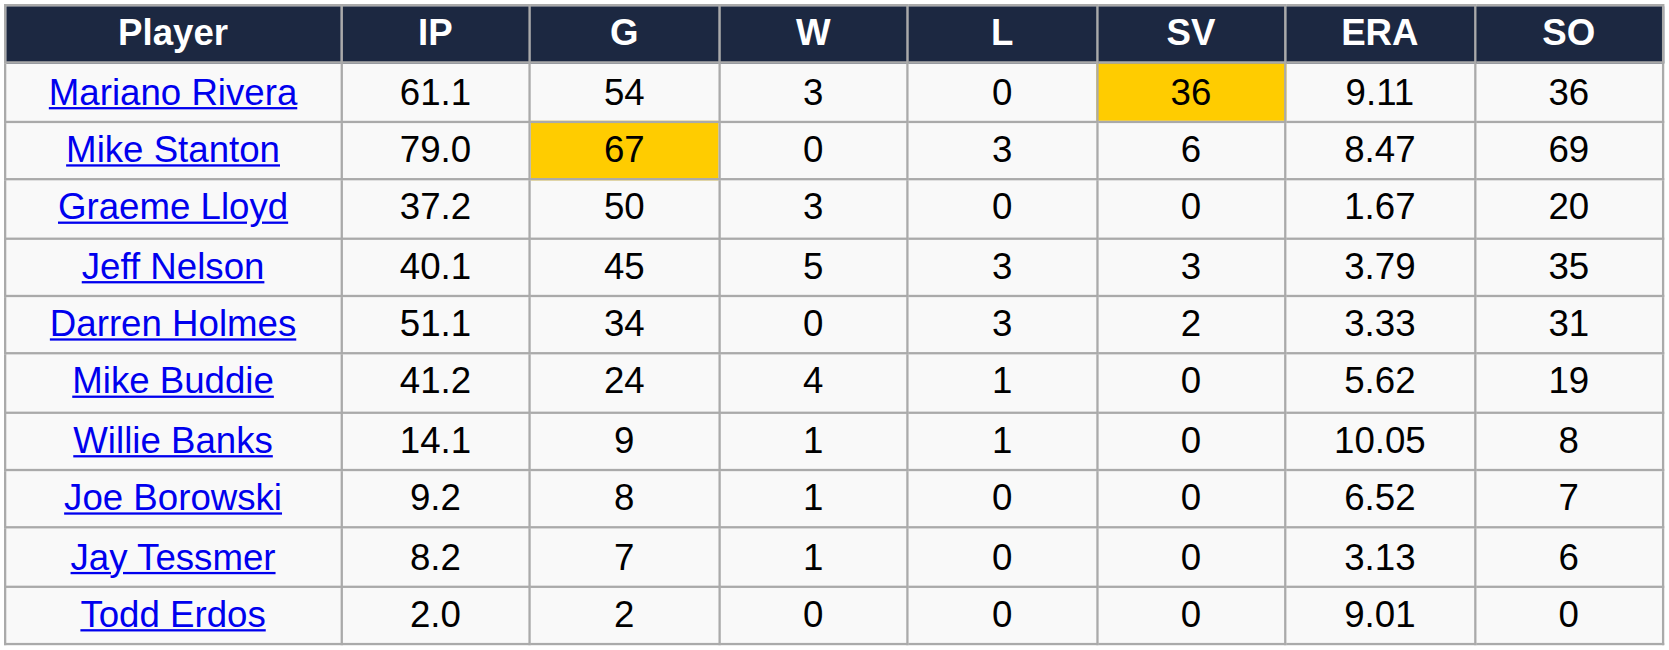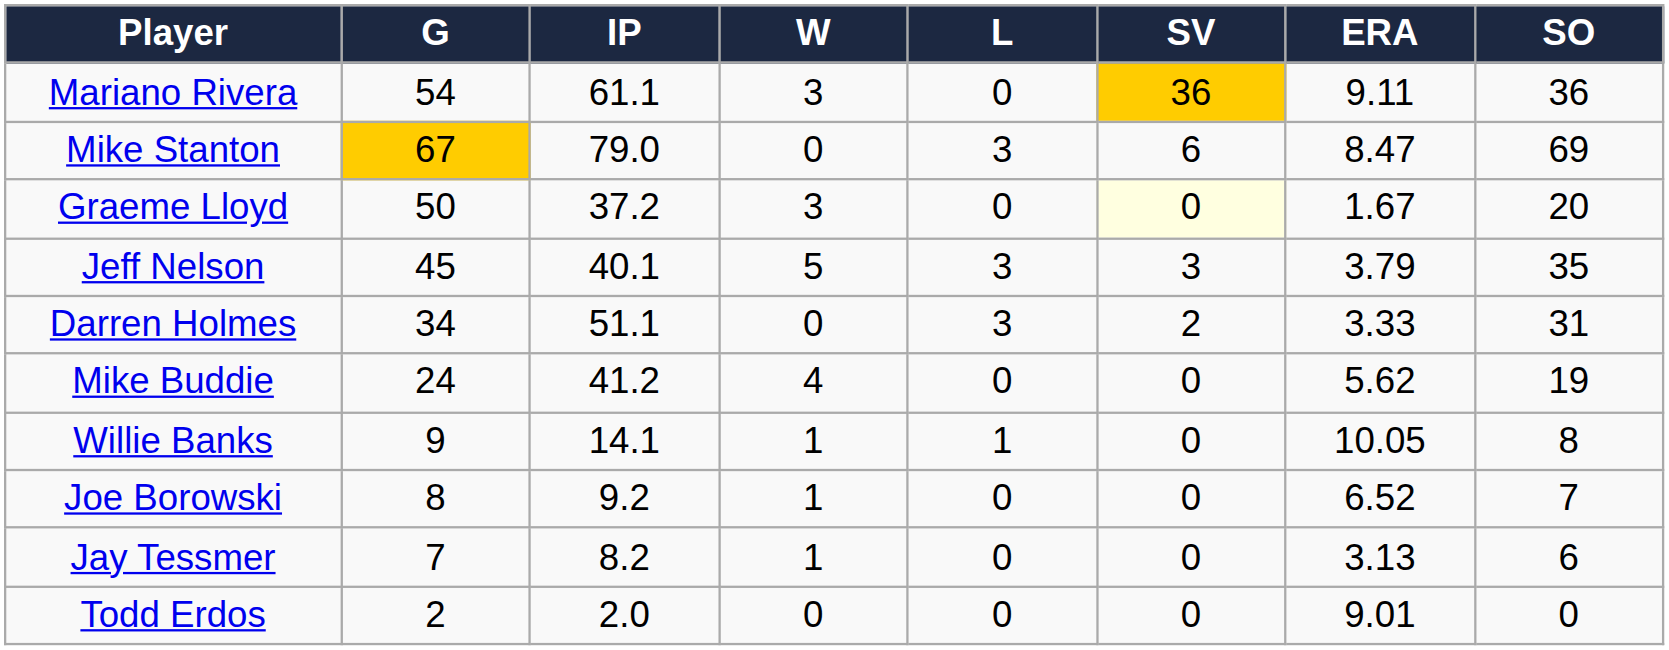columns swapped: G <-> IP
Graeme Lloyd | SV: no background -> lightyellow background
Mike Buddie | L: 1 -> 0
